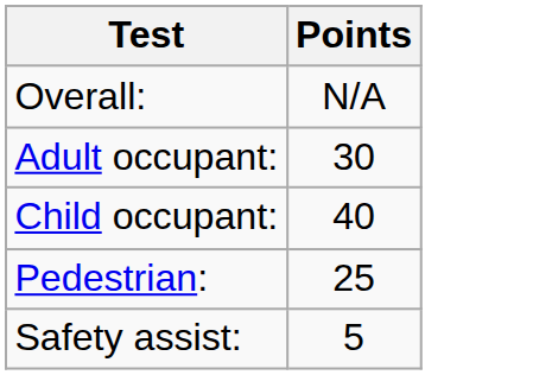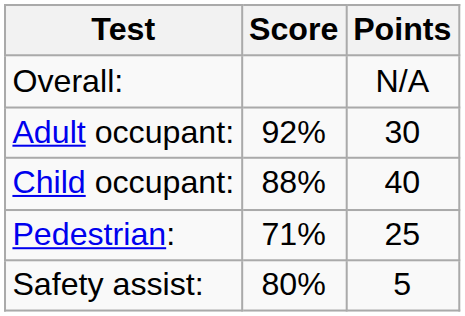+ column: Score | 92% | 88% | 71% | 80%
